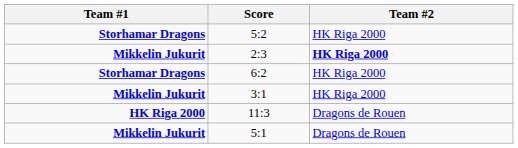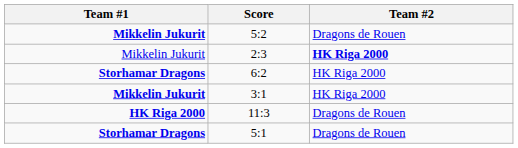5:2 | Team #1: Storhamar Dragons -> Mikkelin Jukurit
5:2 | Team #2: HK Riga 2000 -> Dragons de Rouen
2:3 | Team #1: bold -> normal
5:1 | Team #1: Mikkelin Jukurit -> Storhamar Dragons
